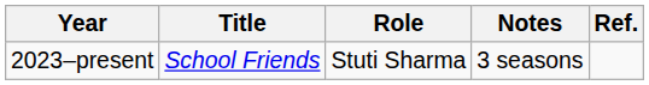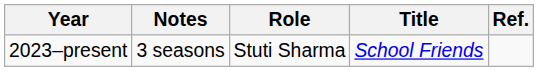columns swapped: Title <-> Notes
